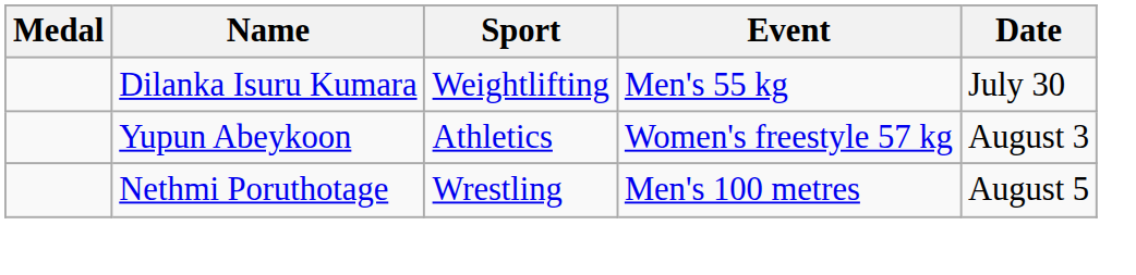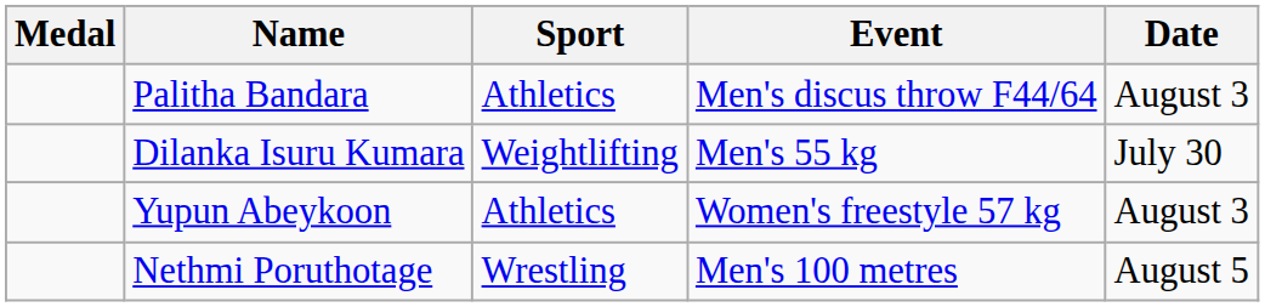+ row: Palitha Bandara | Athletics | Men's discus throw F44/64 | August 3
